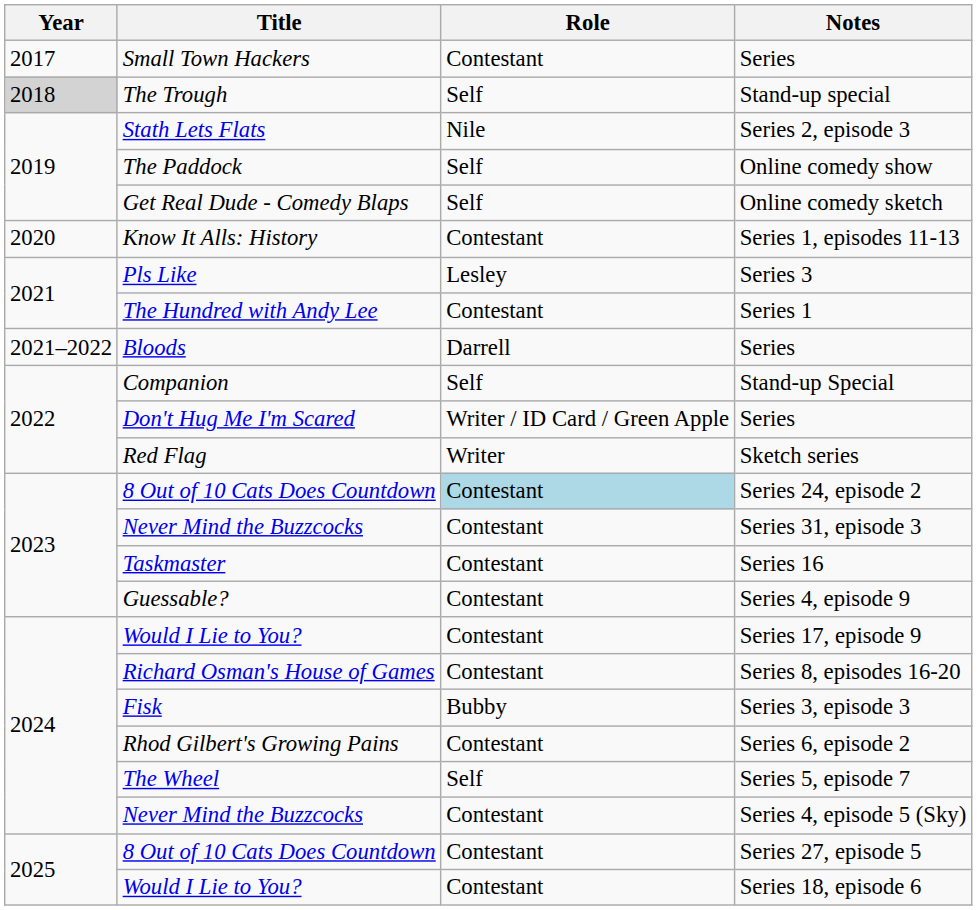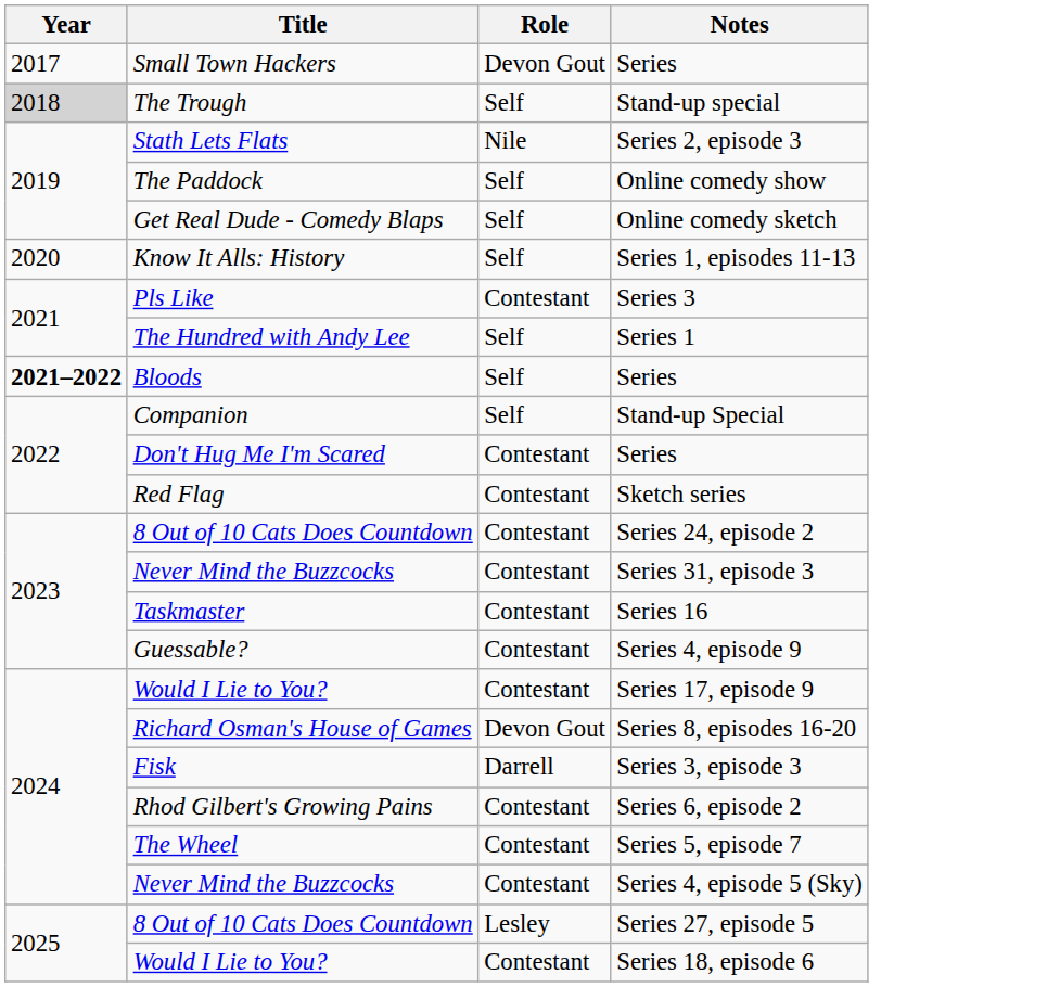Small Town Hackers / Series | Role: Contestant -> Devon Gout
Series 1, episodes 11-13 | Role: Contestant -> Self
Series 3 | Role: Lesley -> Contestant
Series 1 | Role: Contestant -> Self
Bloods / Series | Year: normal -> bold
Bloods / Series | Role: Darrell -> Self
Don't Hug Me I'm Scared / Series | Role: Writer / ID Card / Green Apple -> Contestant
Sketch series | Role: Writer -> Contestant
Series 24, episode 2 | Role: lightblue background -> no background
Series 8, episodes 16-20 | Role: Contestant -> Devon Gout
Series 3, episode 3 | Role: Bubby -> Darrell
Series 5, episode 7 | Role: Self -> Contestant
Series 27, episode 5 | Role: Contestant -> Lesley
